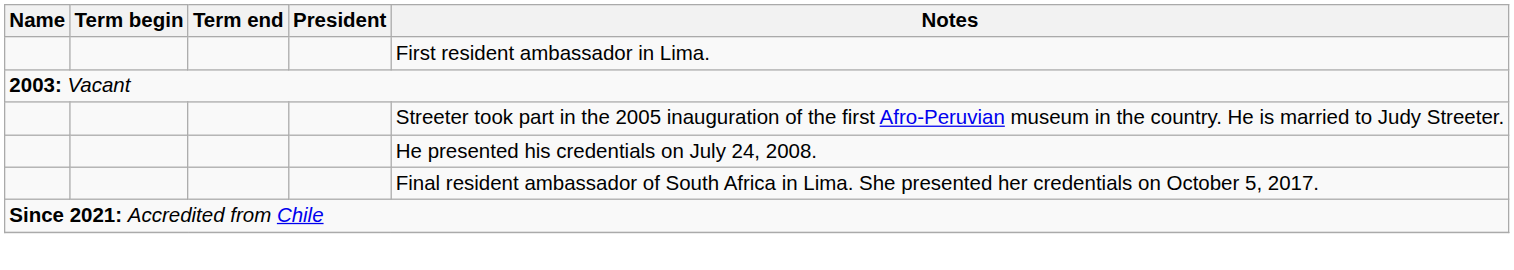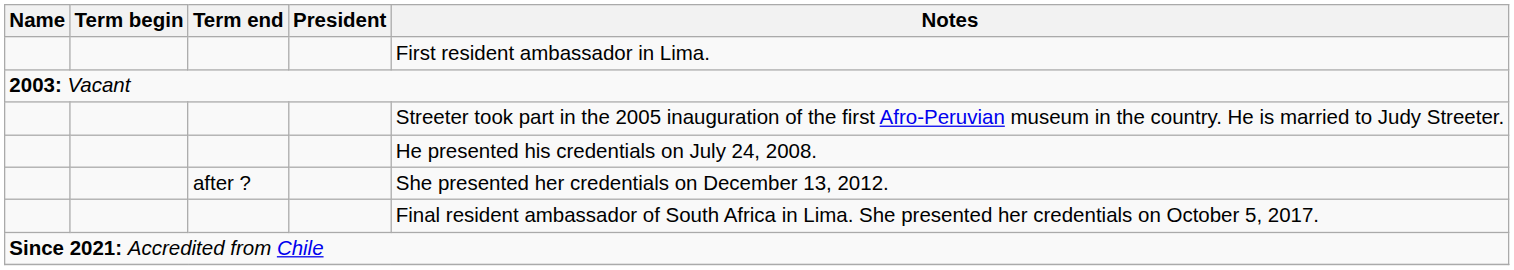+ row: after ? | She presented her credentials on December 13, 2012.
